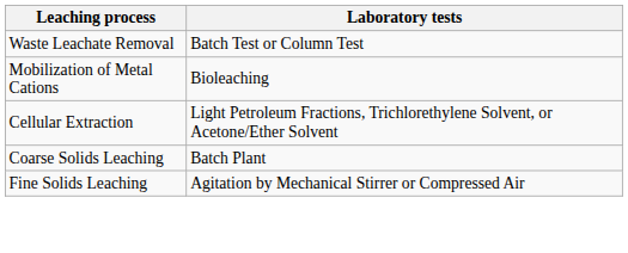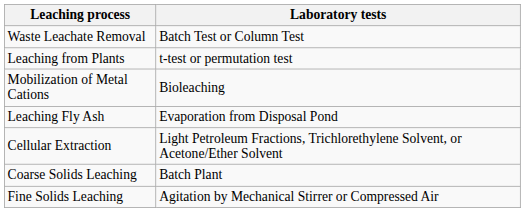+ row: Leaching from Plants | t-test or permutation test
+ row: Leaching Fly Ash | Evaporation from Disposal Pond
